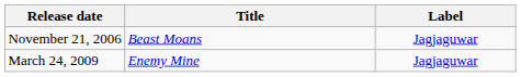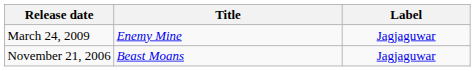rows swapped: November 21, 2006 <-> March 24, 2009
